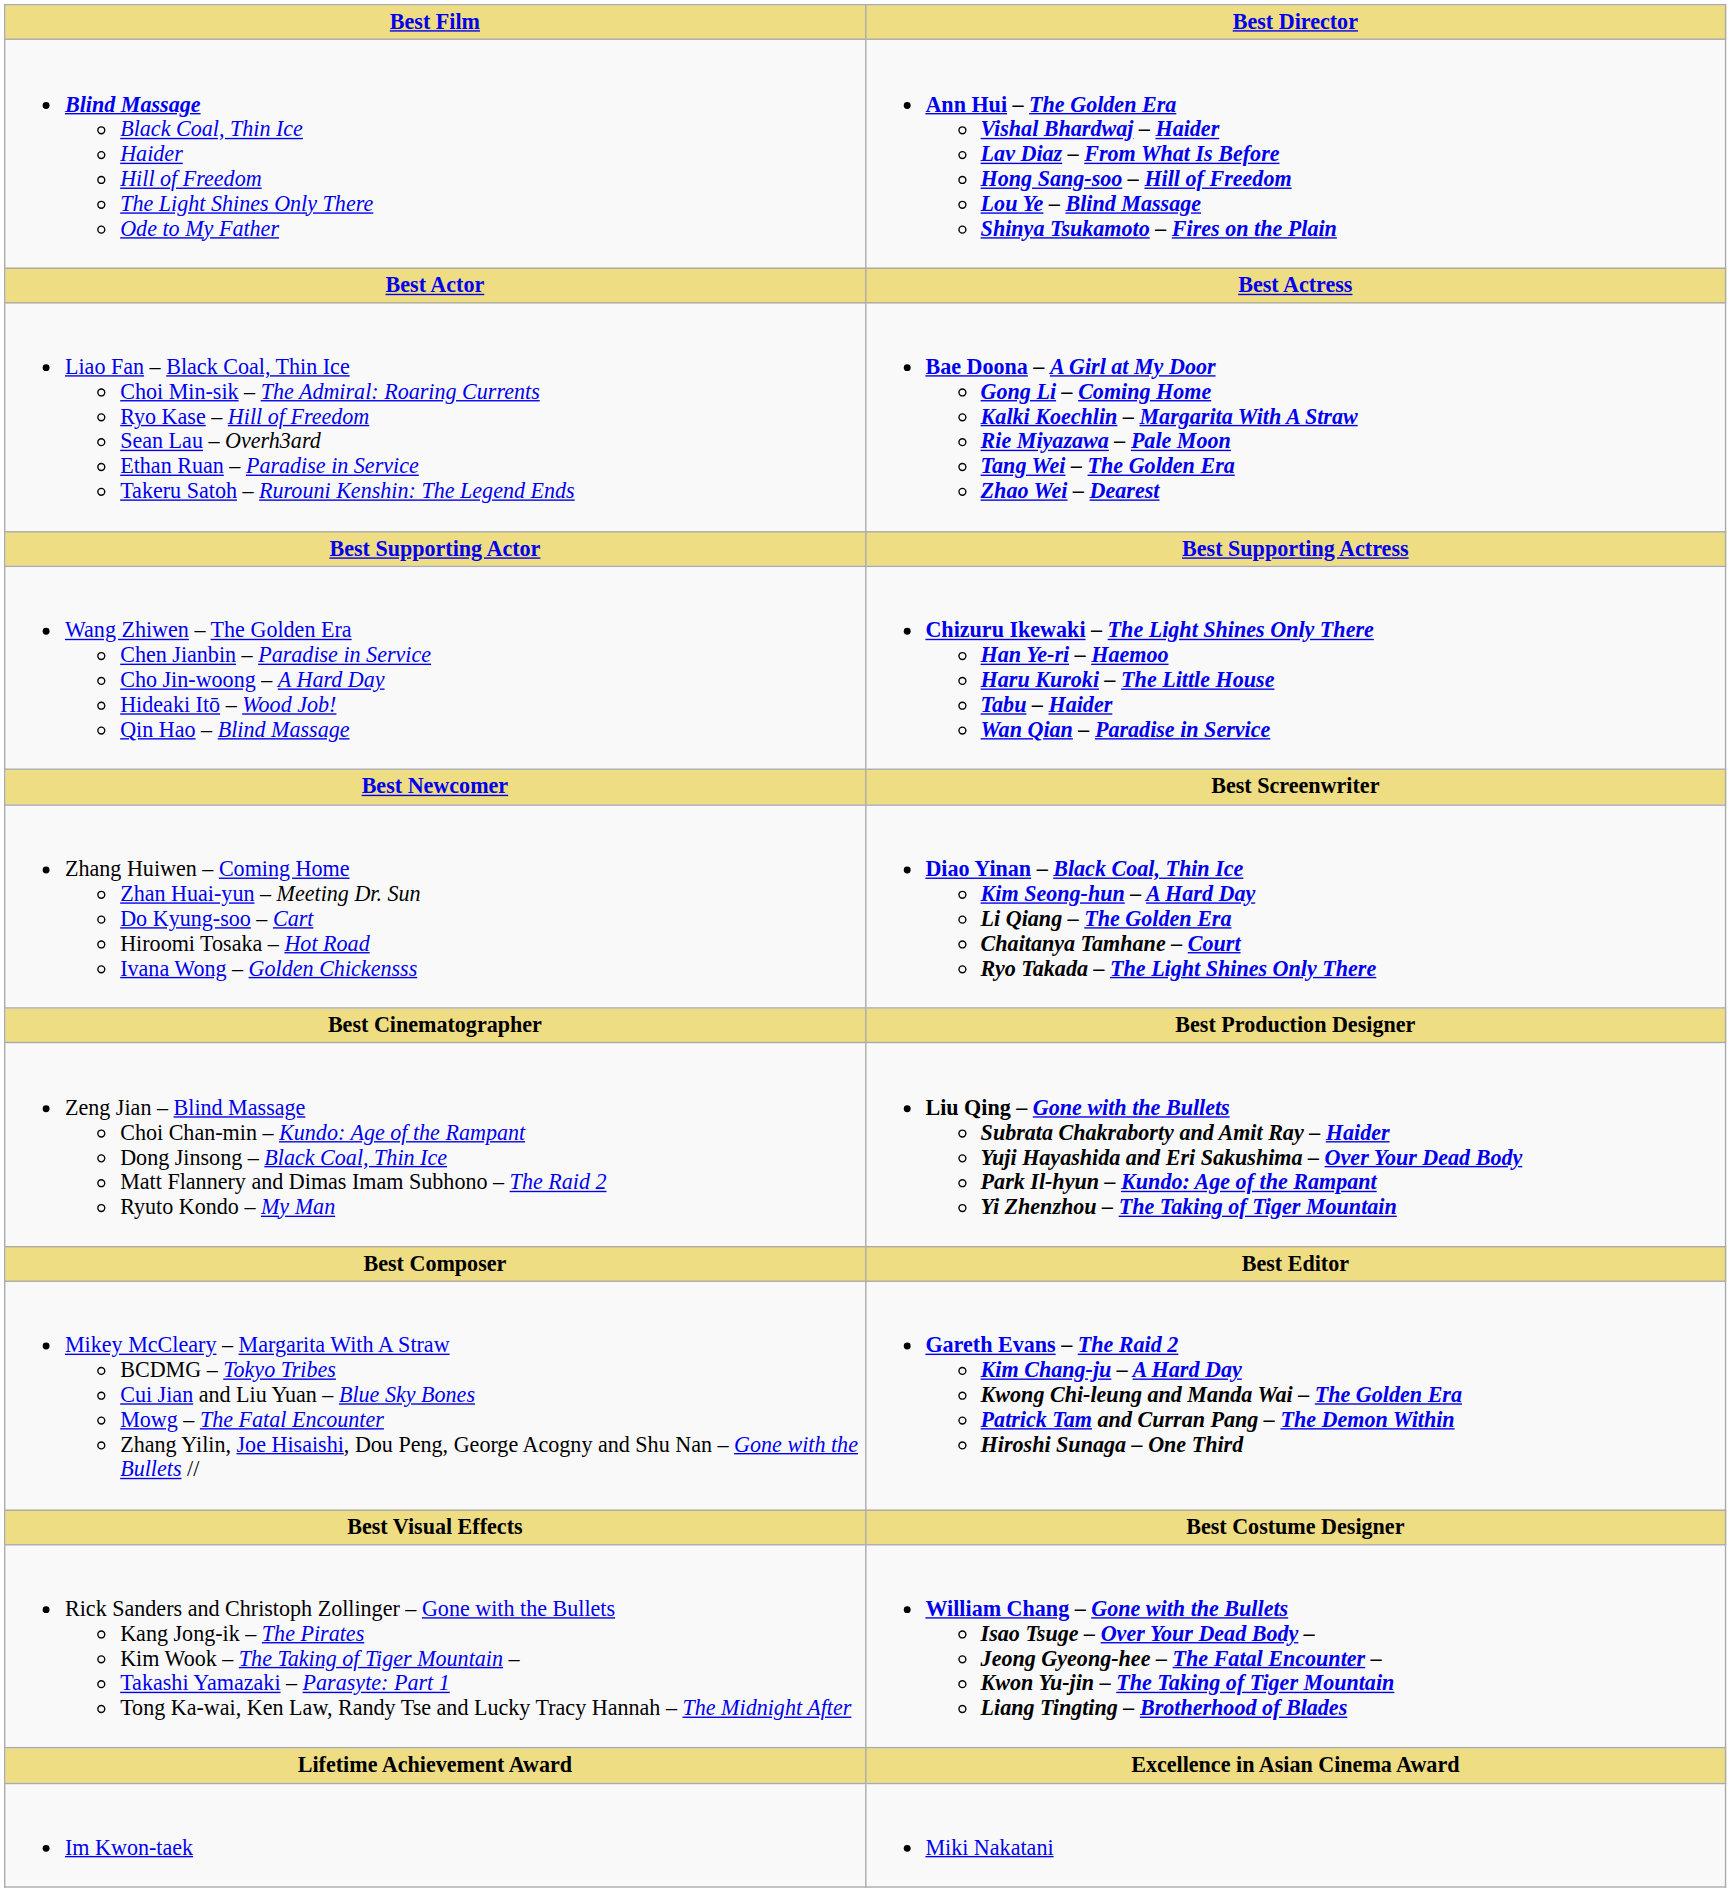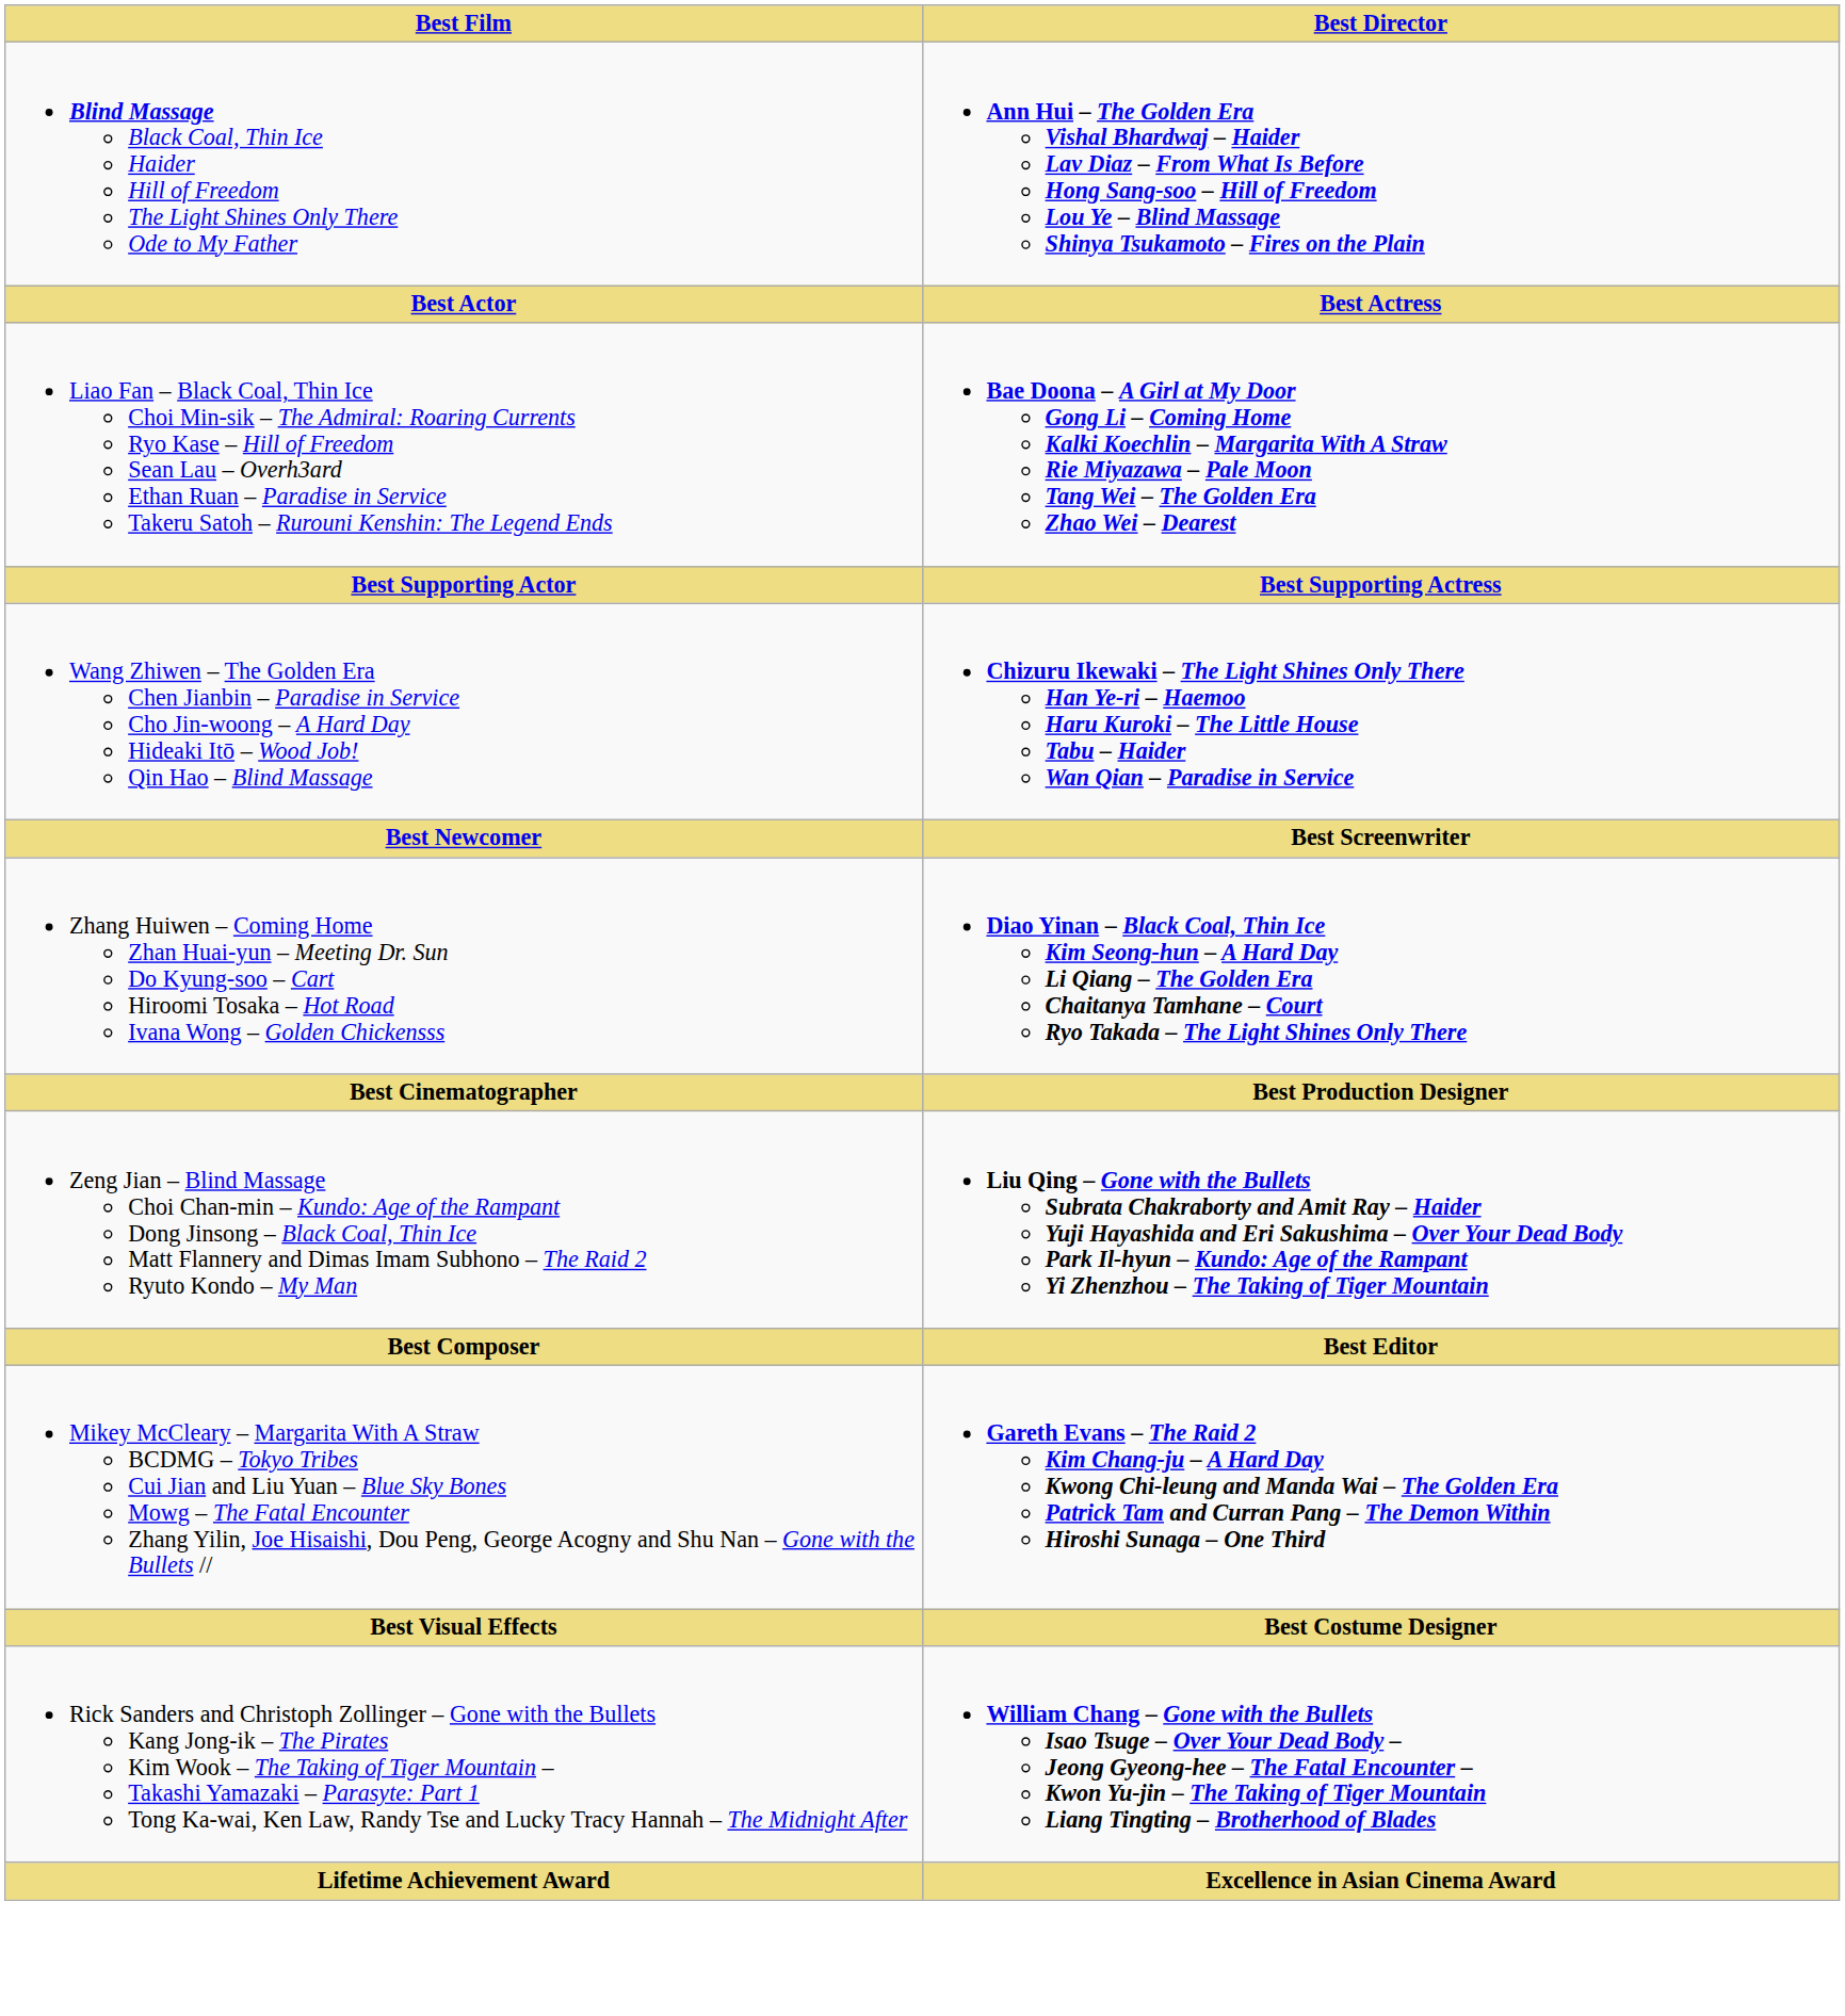- row: Im Kwon-taek | Miki Nakatani
